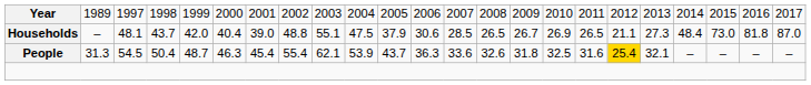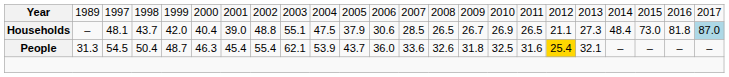Households | column 23: no background -> lightblue background
People | column 12: 36.3 -> 36.0
